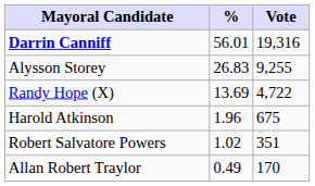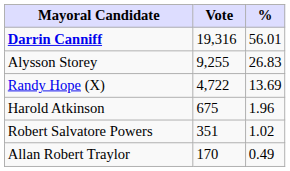columns swapped: Vote <-> %
